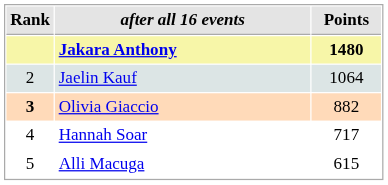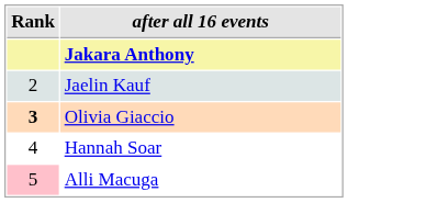- column: Points | 1480 | 1064 | 882 | 717 | 615
Alli Macuga | Rank: no background -> pink background
